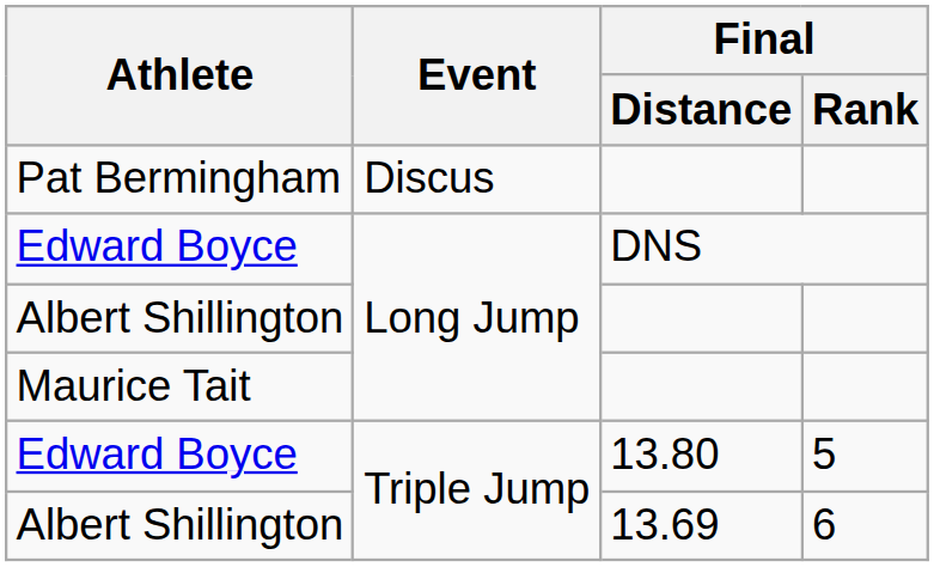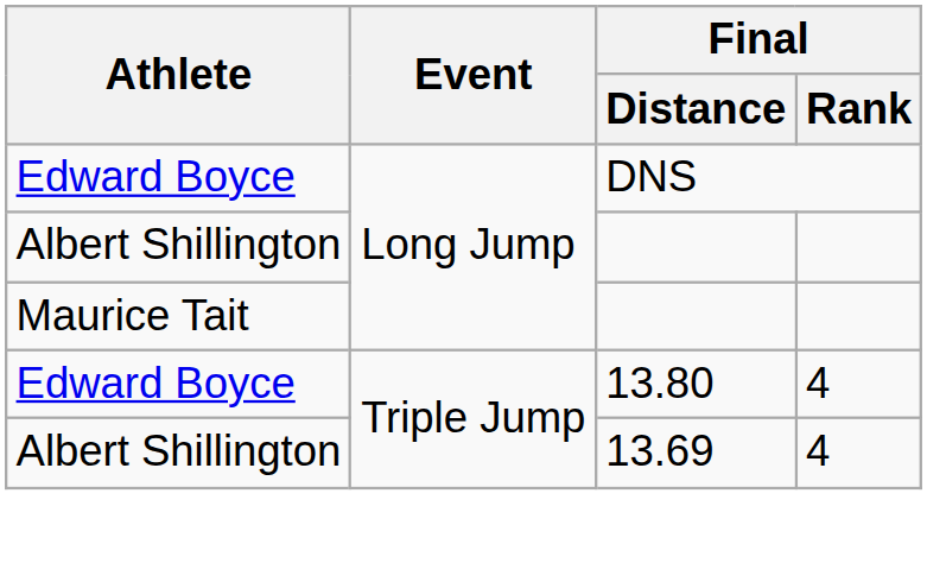- row: Pat Bermingham | Discus
Edward Boyce / 13.80 | Final / Rank: 5 -> 4
Albert Shillington / 13.69 | Final / Rank: 6 -> 4
